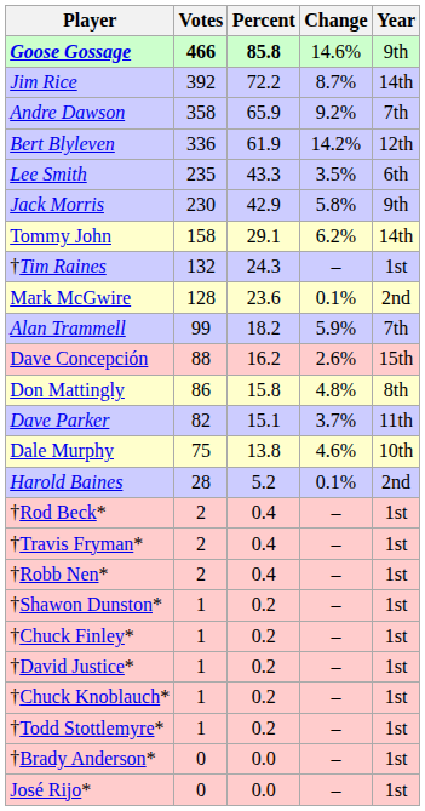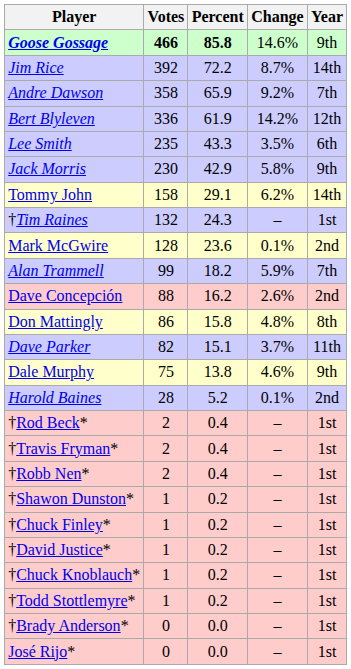Dave Concepción | Year: 15th -> 2nd
Dale Murphy | Year: 10th -> 9th
